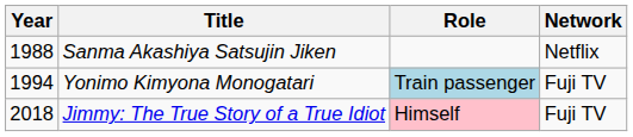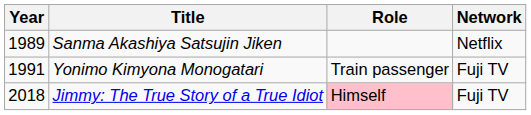Sanma Akashiya Satsujin Jiken | Year: 1988 -> 1989
Yonimo Kimyona Monogatari | Year: 1994 -> 1991
Yonimo Kimyona Monogatari | Role: lightblue background -> no background
